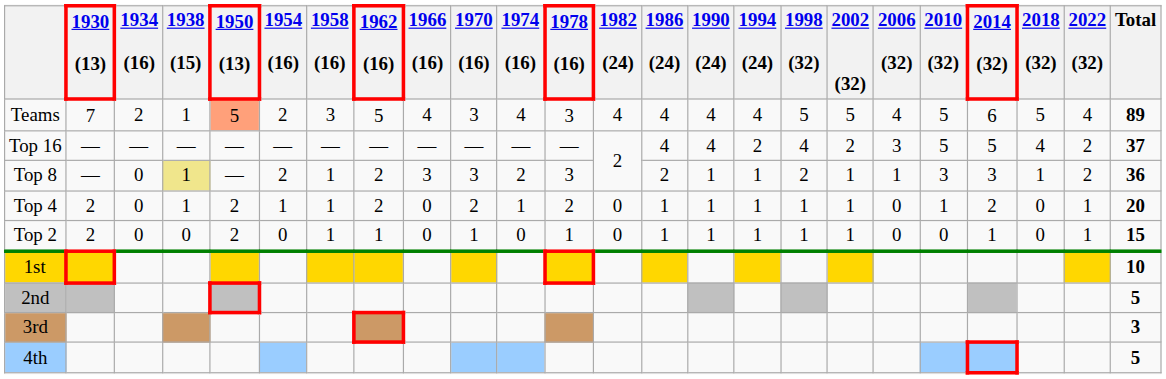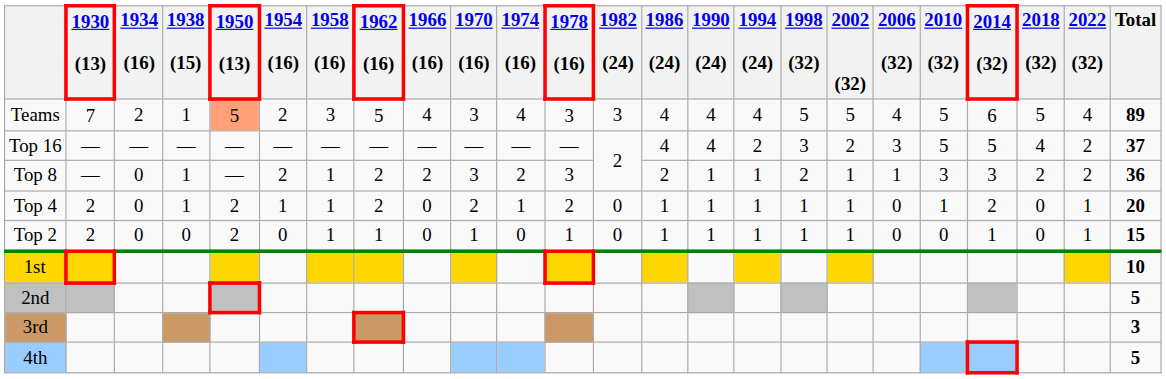Teams | 1982 (24): 4 -> 3
Top 16 | 1998 (32): 4 -> 3
Top 8 | 1938 (15): khaki background -> no background
Top 8 | 1966 (16): 3 -> 2
Top 8 | 2018 (32): 1 -> 2
